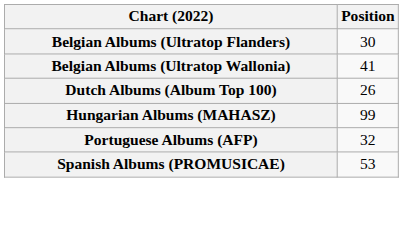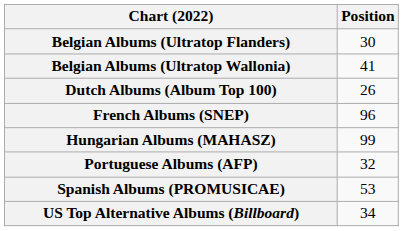+ row: French Albums (SNEP) | 96
+ row: US Top Alternative Albums (Billboard) | 34
